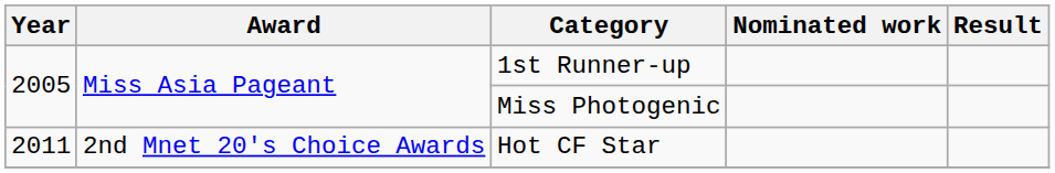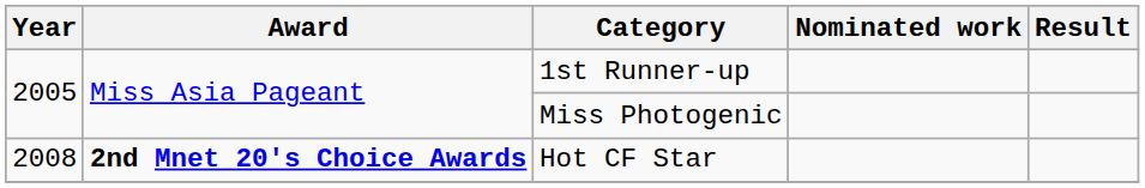Hot CF Star | Year: 2011 -> 2008
Hot CF Star | Award: normal -> bold
